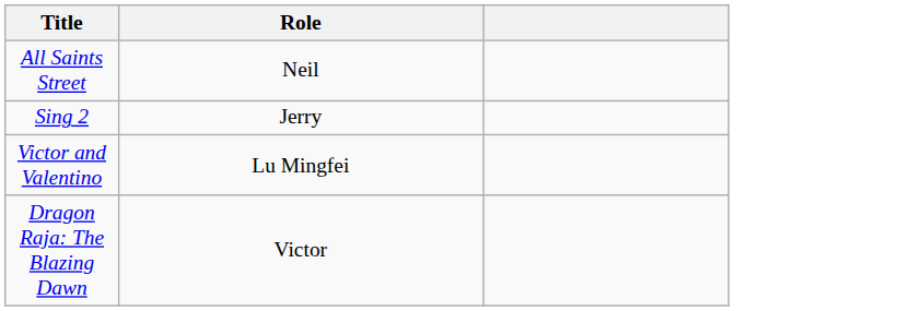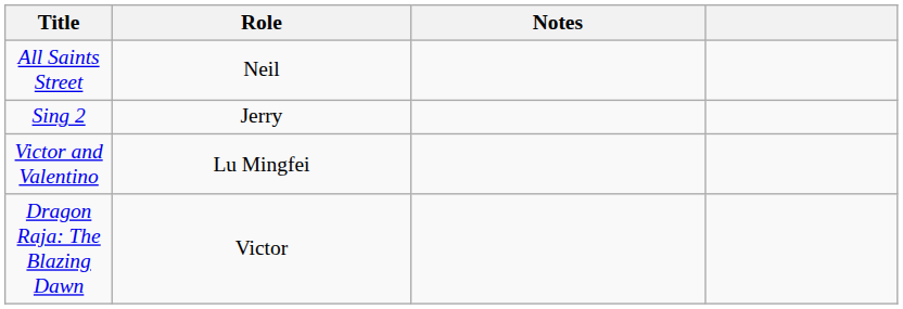+ column: Notes
